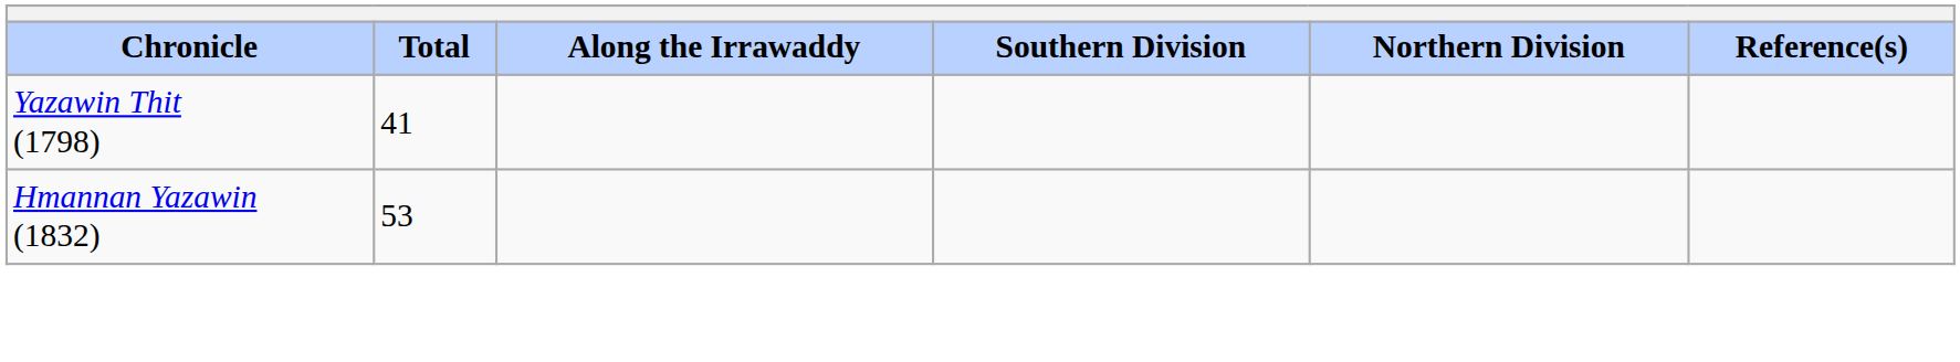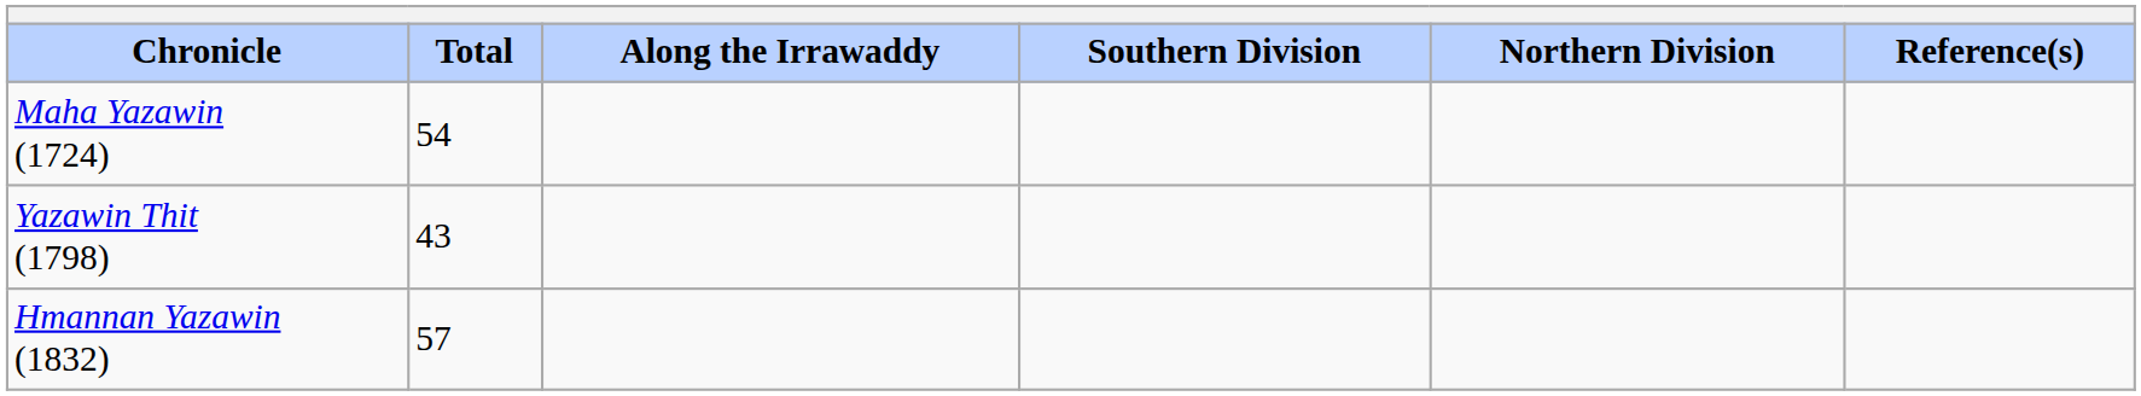+ row: Maha Yazawin (1724) | 54
Yazawin Thit (1798) | Total: 41 -> 43
Hmannan Yazawin (1832) | Total: 53 -> 57
